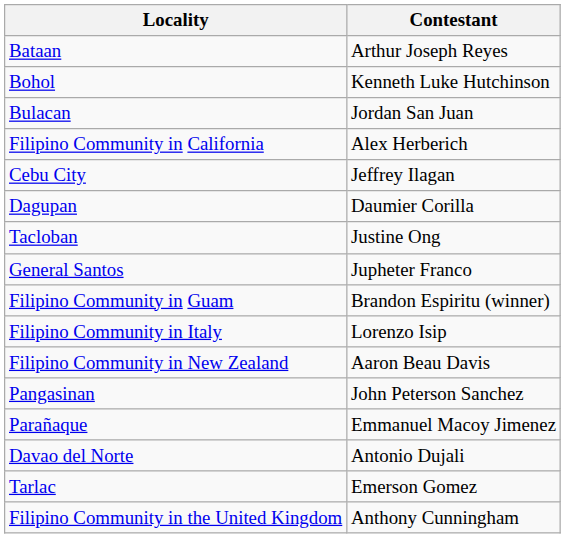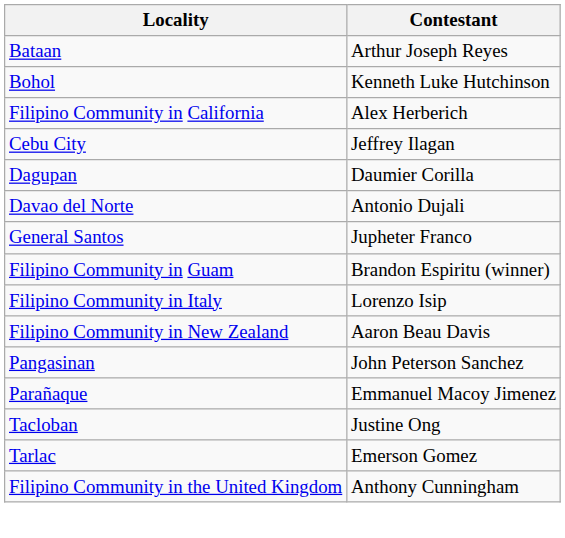- row: Bulacan | Jordan San Juan
rows swapped: Davao del Norte <-> Tacloban
